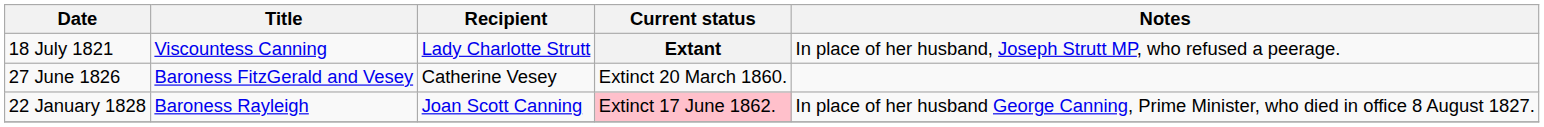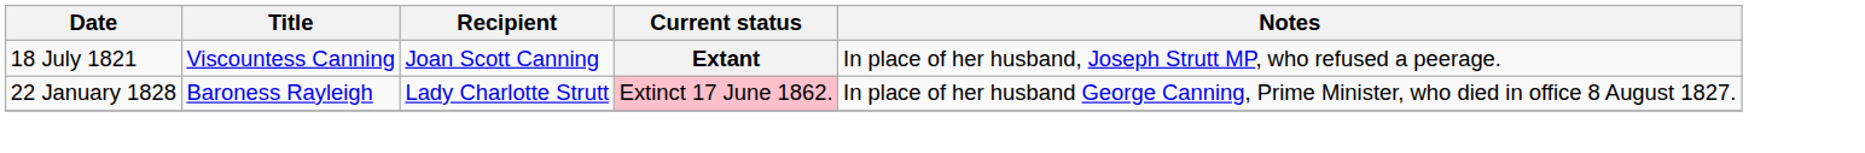18 July 1821 | Recipient: Lady Charlotte Strutt -> Joan Scott Canning
- row: 27 June 1826 | Baroness FitzGerald and Vesey | Catherine Vesey | Extinct 20 March 1860.
22 January 1828 | Recipient: Joan Scott Canning -> Lady Charlotte Strutt
